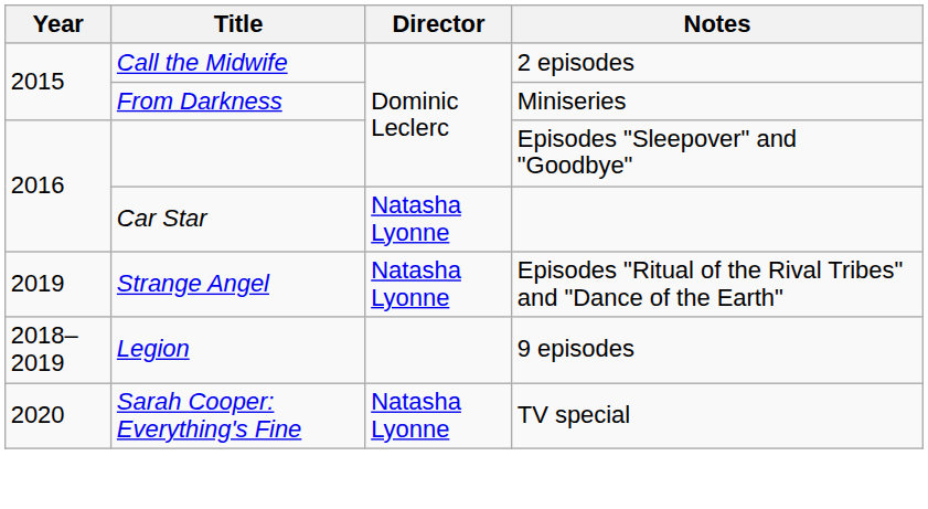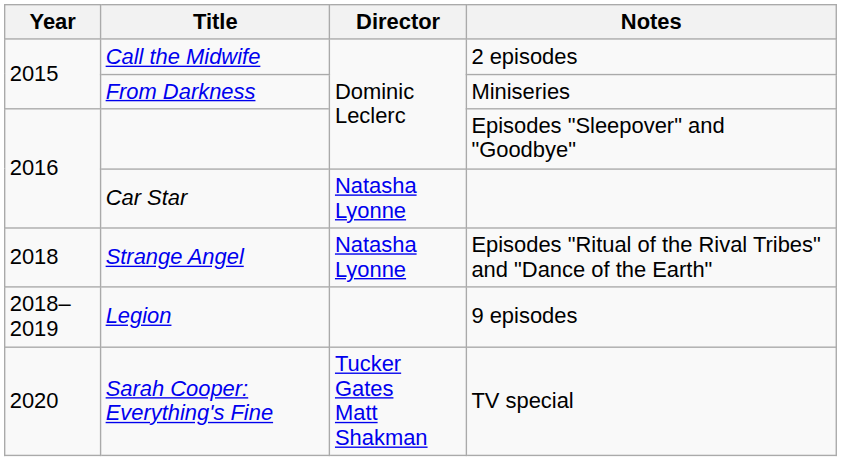Strange Angel | Year: 2019 -> 2018
Sarah Cooper: Everything's Fine | Director: Natasha Lyonne -> Tucker Gates Matt Shakman
